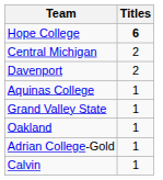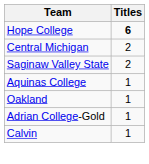- row: Davenport | 2
+ row: Saginaw Valley State | 2
- row: Grand Valley State | 1
